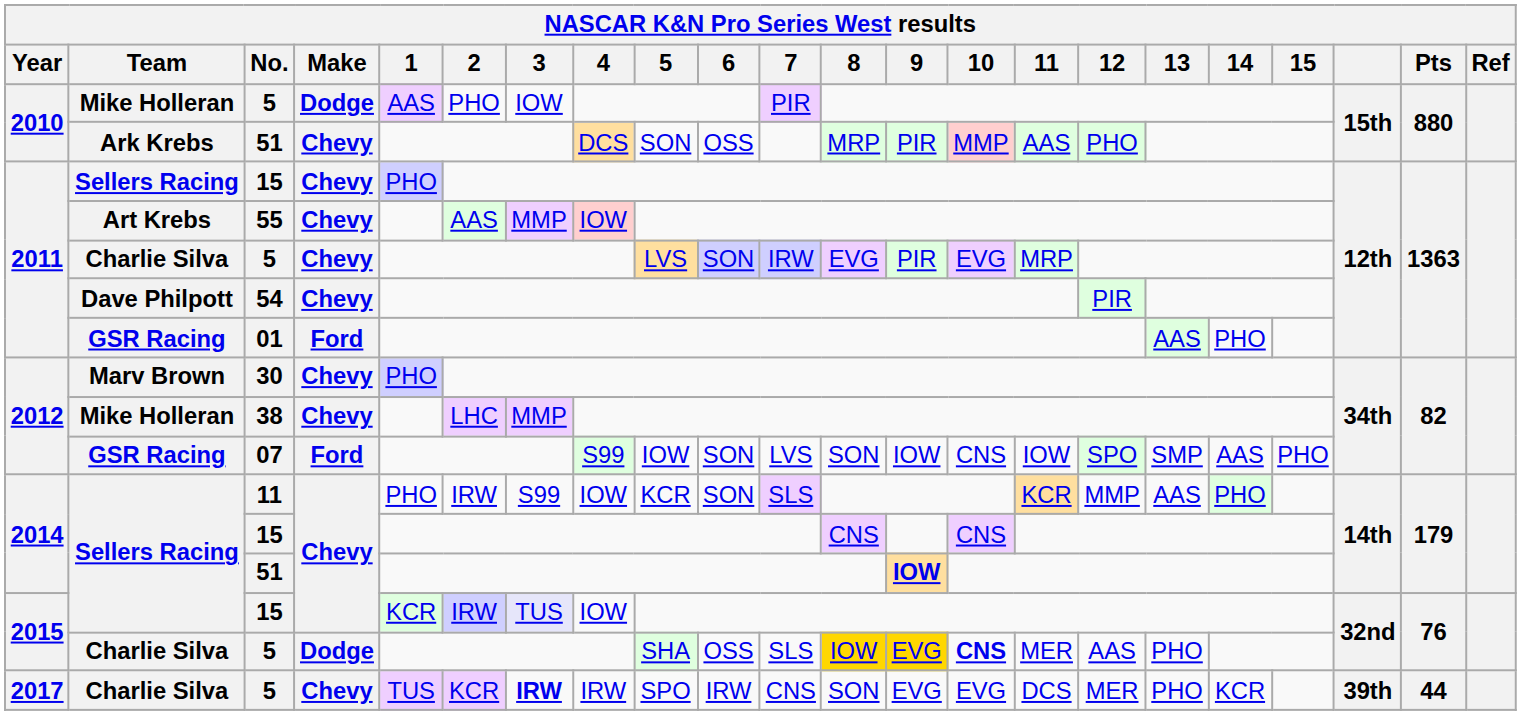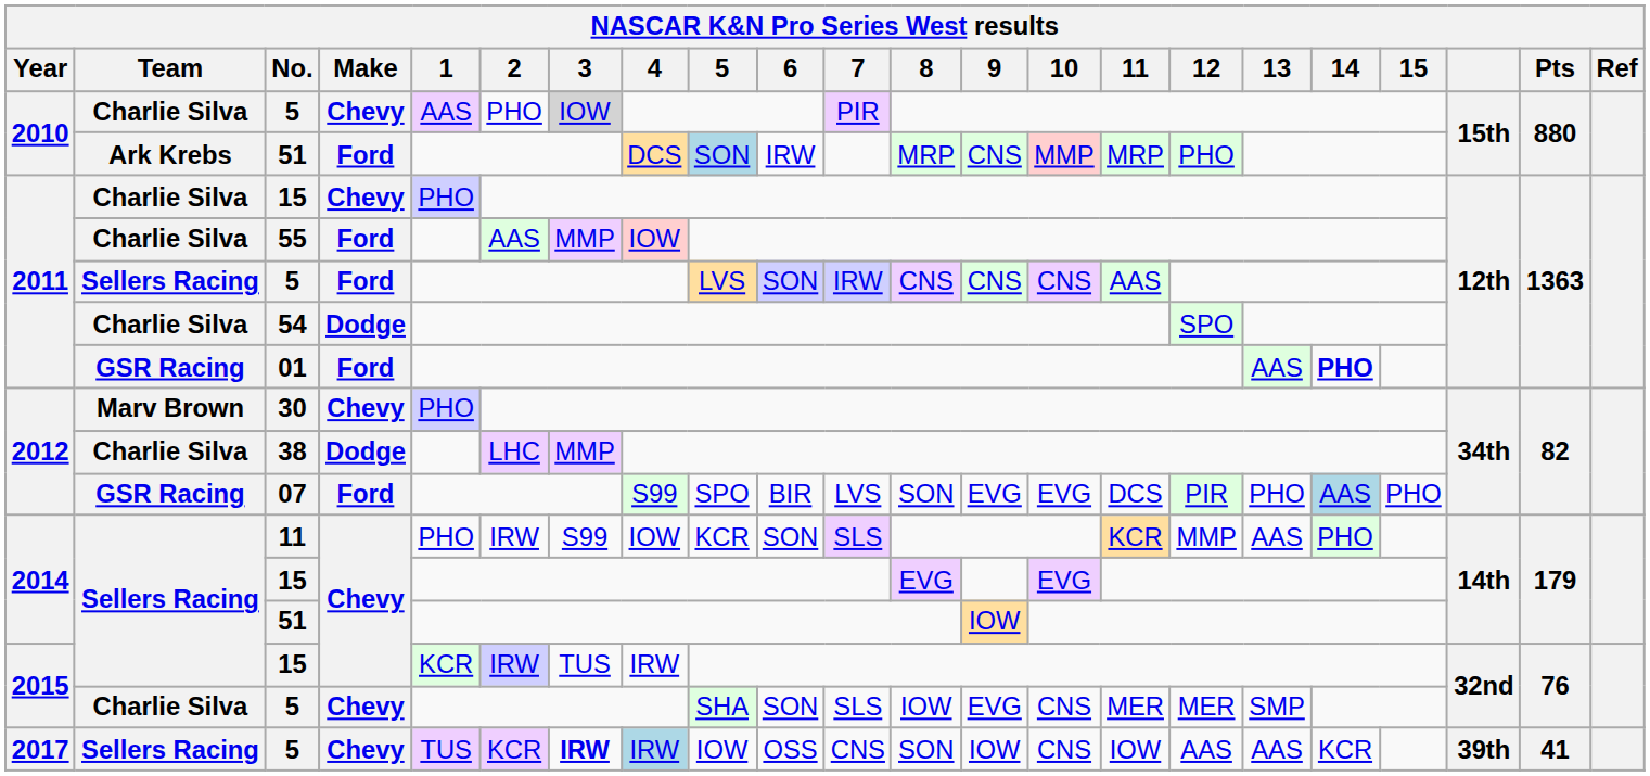2010 / 5 | Team: Mike Holleran -> Charlie Silva
2010 / 5 | Make: Dodge -> Chevy
2010 / 5 | 3: no background -> lightgrey background
2010 / 51 | Make: Chevy -> Ford
2010 / 51 | 5: no background -> lightblue background
2010 / 51 | 6: OSS -> IRW
2010 / 51 | 9: PIR -> CNS
2010 / 51 | 11: AAS -> MRP
2011 / 15 | Team: Sellers Racing -> Charlie Silva
55 | Team: Art Krebs -> Charlie Silva
55 | Make: Chevy -> Ford
2011 / 5 | Team: Charlie Silva -> Sellers Racing
2011 / 5 | Make: Chevy -> Ford
2011 / 5 | 8: EVG -> CNS
2011 / 5 | 9: PIR -> CNS
2011 / 5 | 10: EVG -> CNS
2011 / 5 | 11: MRP -> AAS
54 | Team: Dave Philpott -> Charlie Silva
54 | Make: Chevy -> Dodge
54 | 12: PIR -> SPO
01 | 14: normal -> bold
38 | Team: Mike Holleran -> Charlie Silva
38 | Make: Chevy -> Dodge
07 | 5: IOW -> SPO
07 | 6: SON -> BIR
07 | 9: IOW -> EVG
07 | 10: CNS -> EVG
07 | 11: IOW -> DCS
07 | 12: SPO -> PIR
07 | 13: SMP -> PHO
07 | 14: no background -> lightblue background
2014 / 15 | 8: CNS -> EVG
2014 / 15 | 10: CNS -> EVG
2014 / 51 | 9: bold -> normal
2015 / 15 | 3: lavender background -> no background
2015 / 15 | 4: IOW -> IRW
2015 / 5 | Make: Dodge -> Chevy
2015 / 5 | 6: OSS -> SON
2015 / 5 | 8: gold background -> no background
2015 / 5 | 9: gold background -> no background
2015 / 5 | 10: bold -> normal
2015 / 5 | 12: AAS -> MER
2015 / 5 | 13: PHO -> SMP
2017 / 5 | Team: Charlie Silva -> Sellers Racing
2017 / 5 | 4: no background -> lightblue background
2017 / 5 | 5: SPO -> IOW
2017 / 5 | 6: IRW -> OSS
2017 / 5 | 9: EVG -> IOW
2017 / 5 | 10: EVG -> CNS
2017 / 5 | 11: DCS -> IOW
2017 / 5 | 12: MER -> AAS
2017 / 5 | 13: PHO -> AAS
2017 / 5 | Pts: 44 -> 41
